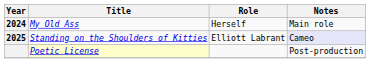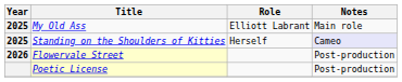My Old Ass | Year: 2024 -> 2025
My Old Ass | Role: Herself -> Elliott Labrant
Standing on the Shoulders of Kitties | Role: Elliott Labrant -> Herself
+ row: 2026 | Flowervale Street | Post-production
